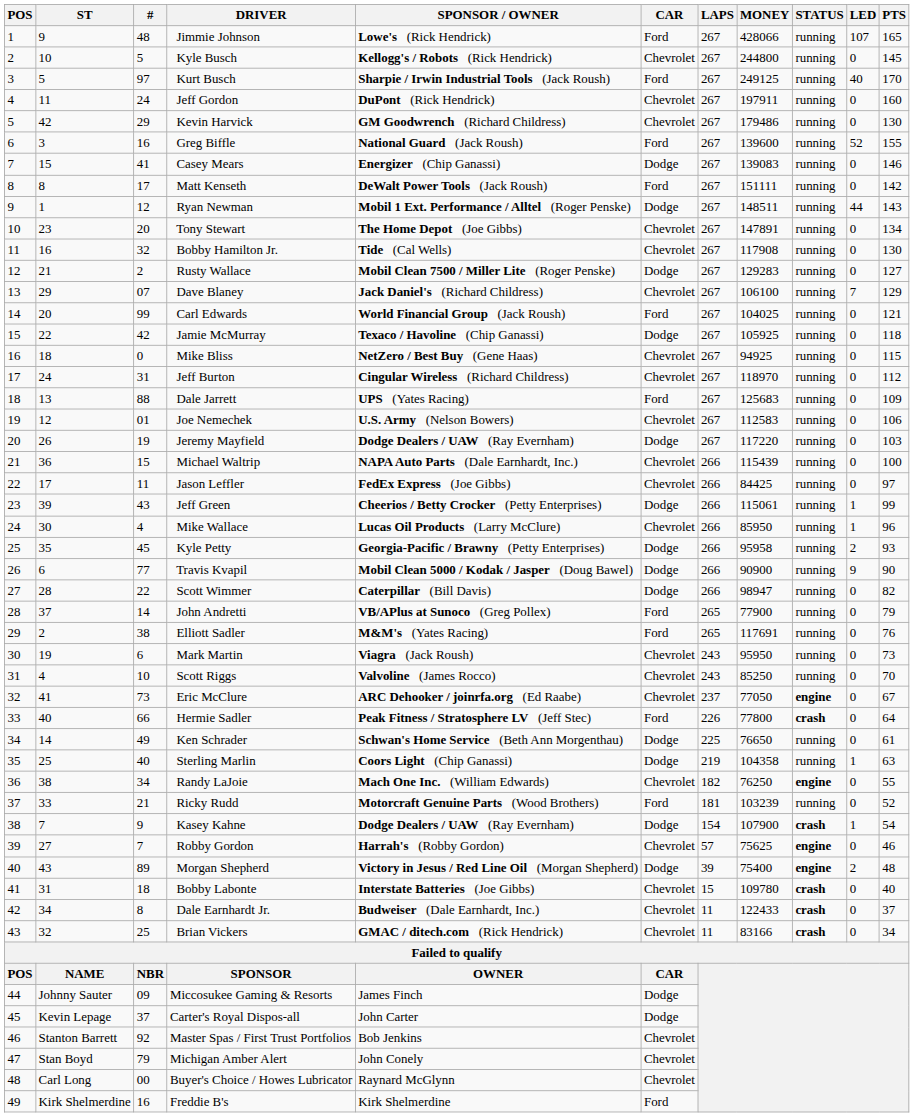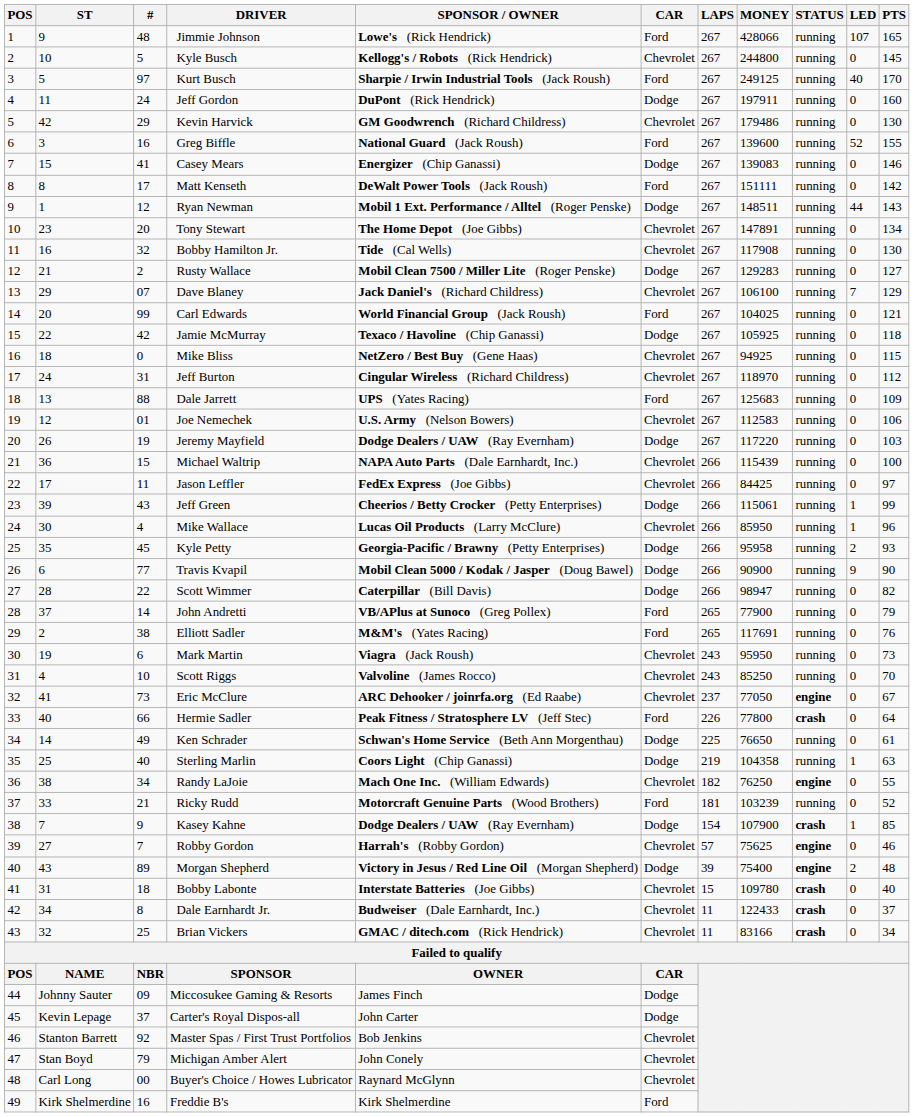Jeff Gordon | CAR: Chevrolet -> Dodge
Kasey Kahne | PTS: 54 -> 85
